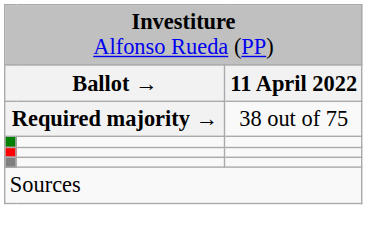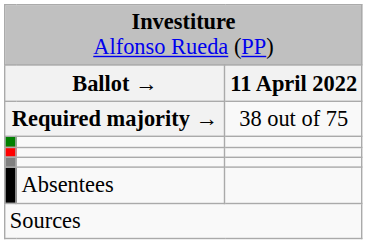+ row: Absentees
